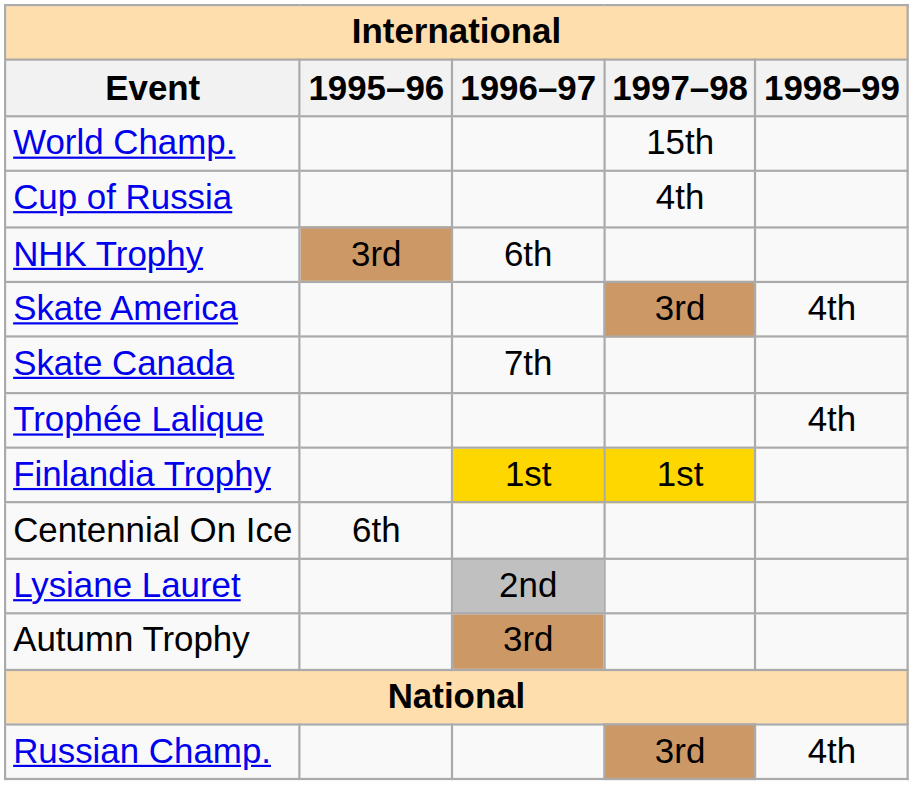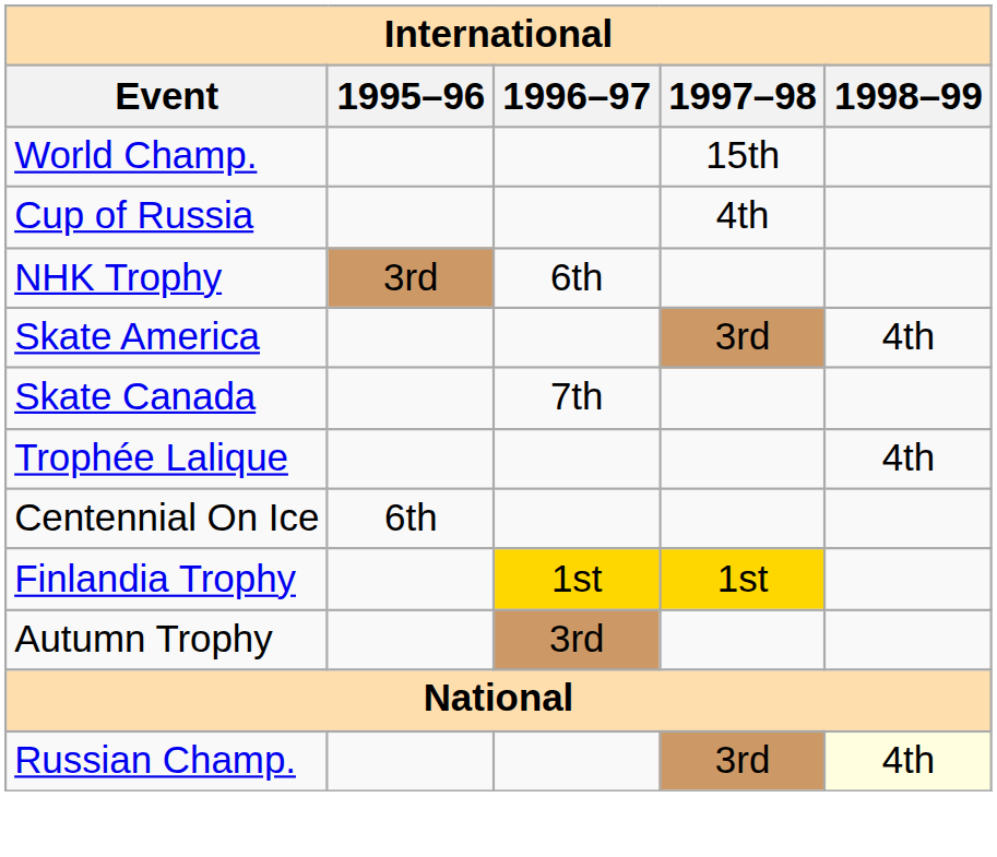rows swapped: Finlandia Trophy <-> Centennial On Ice
- row: Lysiane Lauret | 2nd
Russian Champ. | 1998–99: no background -> lightyellow background
